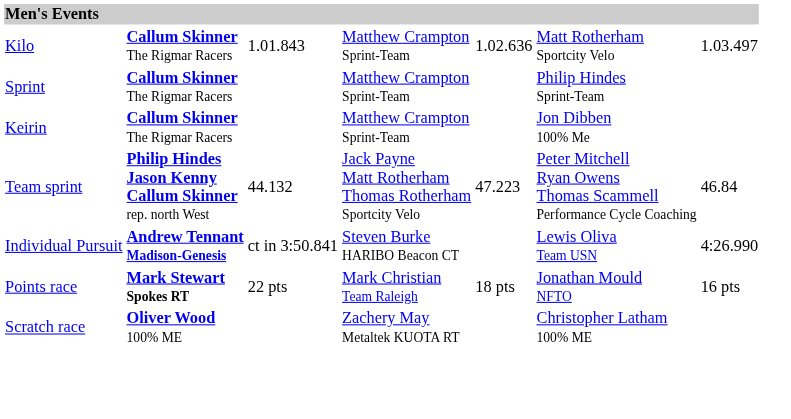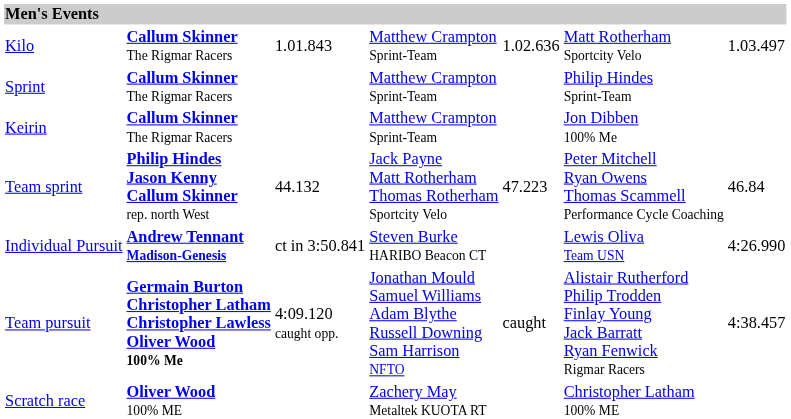+ row: Team pursuit | Germain Burton Christopher Latham Christopher Lawless Oliver Wood 100% Me | 4:09.120 caught opp. | Jonathan Mould Samuel Williams Adam Blythe Russell Downing Sam Harrison NFTO | caught | Alistair Rutherford Philip Trodden Finlay Young Jack Barratt Ryan Fenwick Rigmar Racers | 4:38.457
- row: Points race | Mark Stewart Spokes RT | 22 pts | Mark Christian Team Raleigh | 18 pts | Jonathan Mould NFTO | 16 pts
